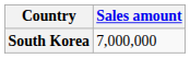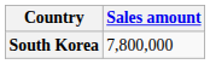South Korea | Sales amount: 7,000,000 -> 7,800,000
